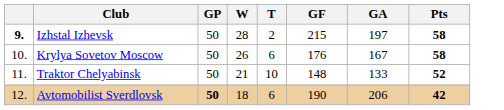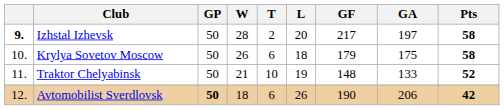+ column: L | 20 | 18 | 19 | 26
Izhstal Izhevsk | GF: 215 -> 217
Krylya Sovetov Moscow | GF: 176 -> 179
Krylya Sovetov Moscow | GA: 167 -> 175
